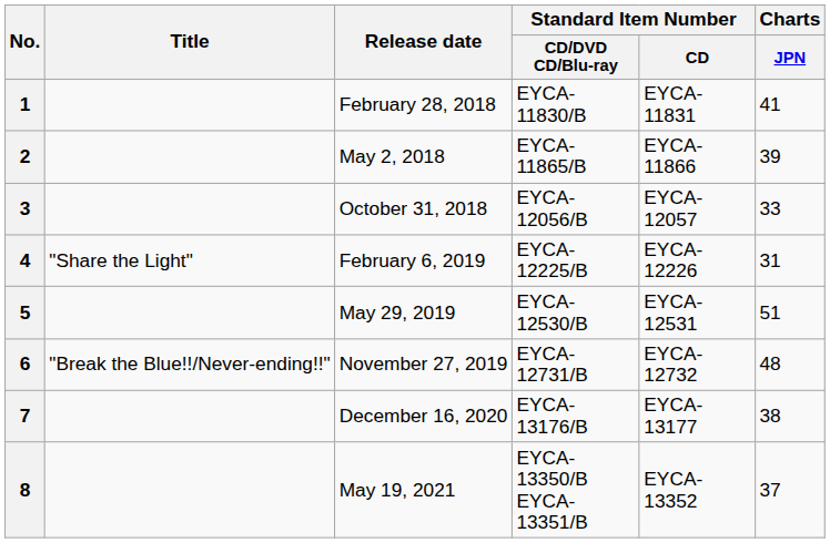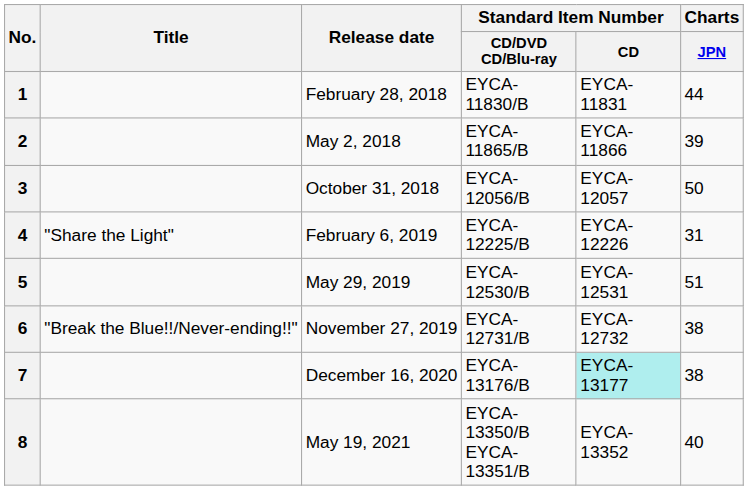1 | Charts / JPN: 41 -> 44
3 | Charts / JPN: 33 -> 50
6 | Charts / JPN: 48 -> 38
7 | Standard Item Number / CD: no background -> paleturquoise background
8 | Charts / JPN: 37 -> 40
